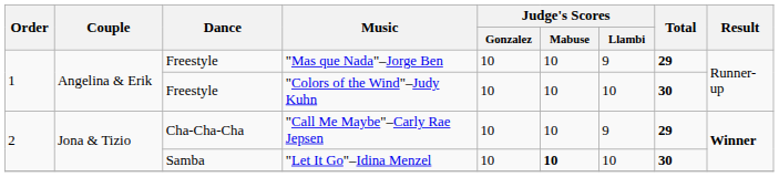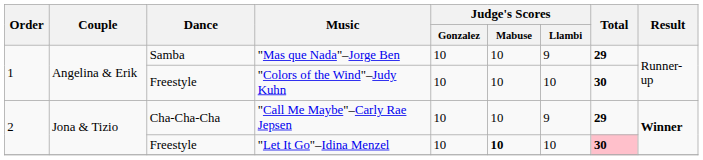"Mas que Nada"–Jorge Ben | Dance: Freestyle -> Samba
"Let It Go"–Idina Menzel | Dance: Samba -> Freestyle
"Let It Go"–Idina Menzel | Total: no background -> pink background
